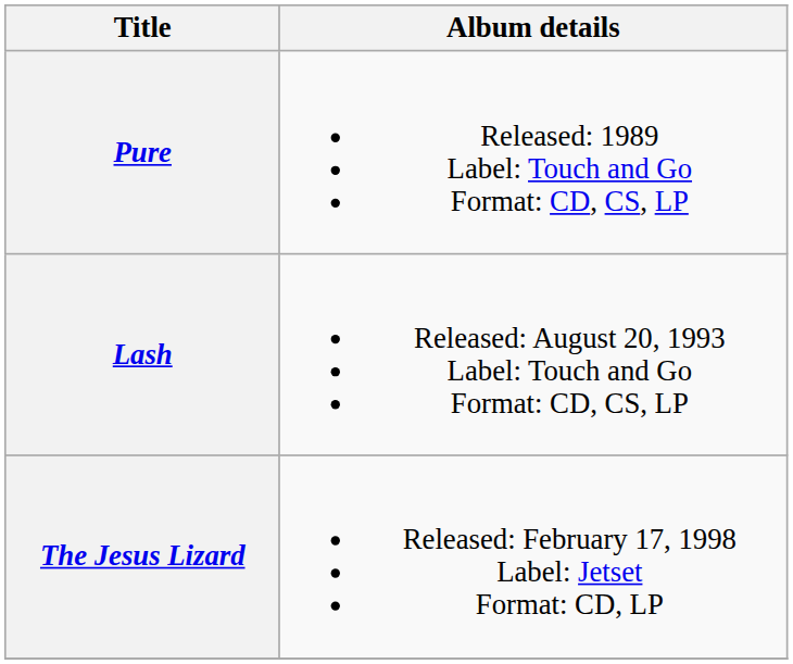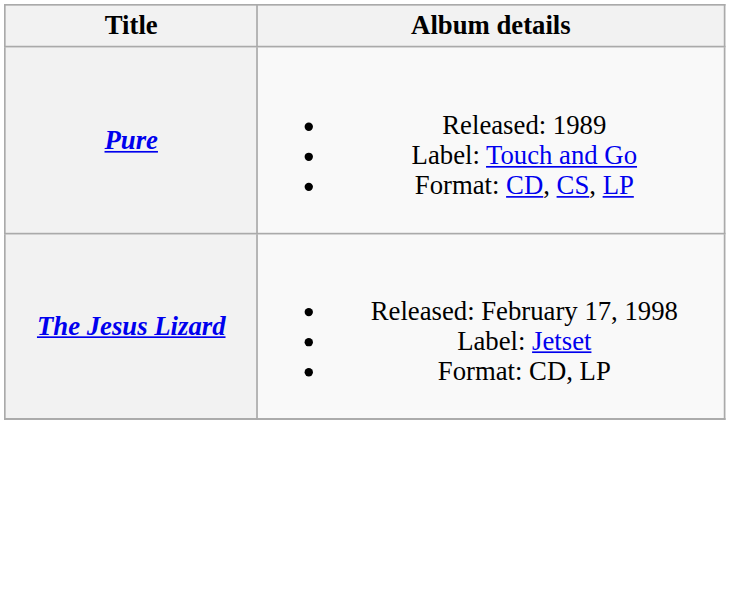- row: Lash | Released: August 20, 1993 Label: Touch and Go Format: CD, CS, LP
